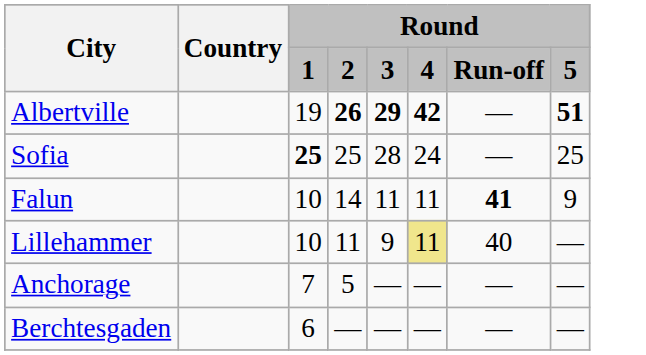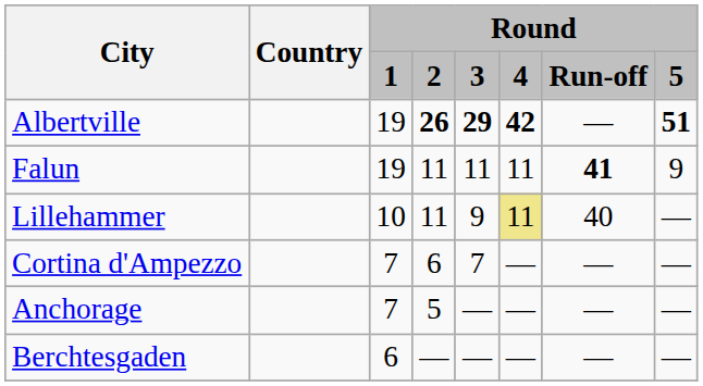- row: Sofia | 25 | 25 | 28 | 24 | — | 25
Falun | Round / 1: 10 -> 19
Falun | Round / 2: 14 -> 11
+ row: Cortina d'Ampezzo | 7 | 6 | 7 | — | — | —
